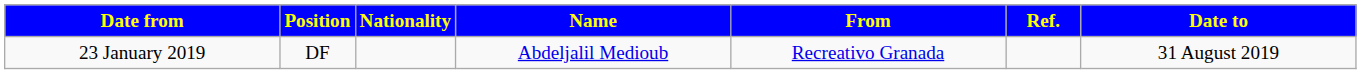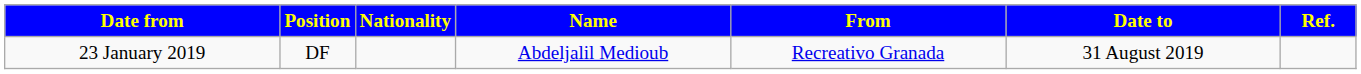columns swapped: Date to <-> Ref.
